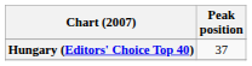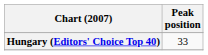Hungary (Editors' Choice Top 40) | Peak position: 37 -> 33
